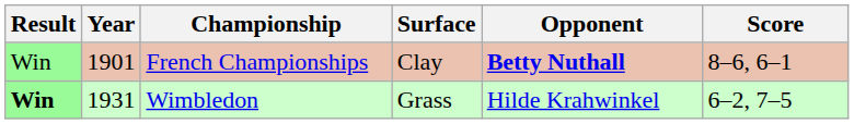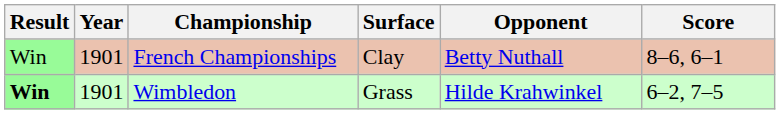French Championships | Opponent: bold -> normal
Wimbledon | Year: 1931 -> 1901
